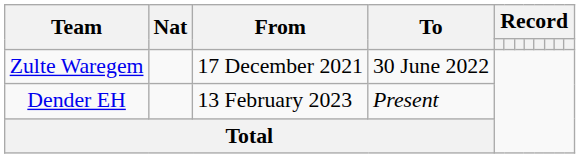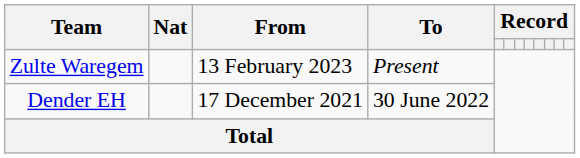Zulte Waregem | From: 17 December 2021 -> 13 February 2023
Zulte Waregem | To: 30 June 2022 -> Present
Dender EH | From: 13 February 2023 -> 17 December 2021
Dender EH | To: Present -> 30 June 2022
